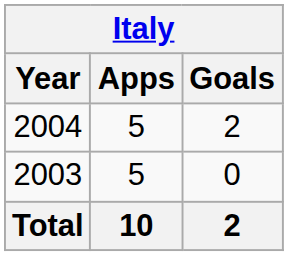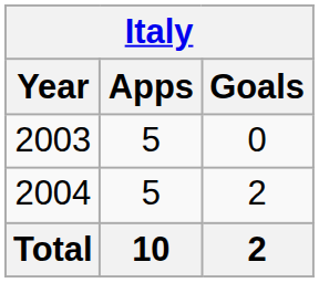rows swapped: 2003 <-> 2004
